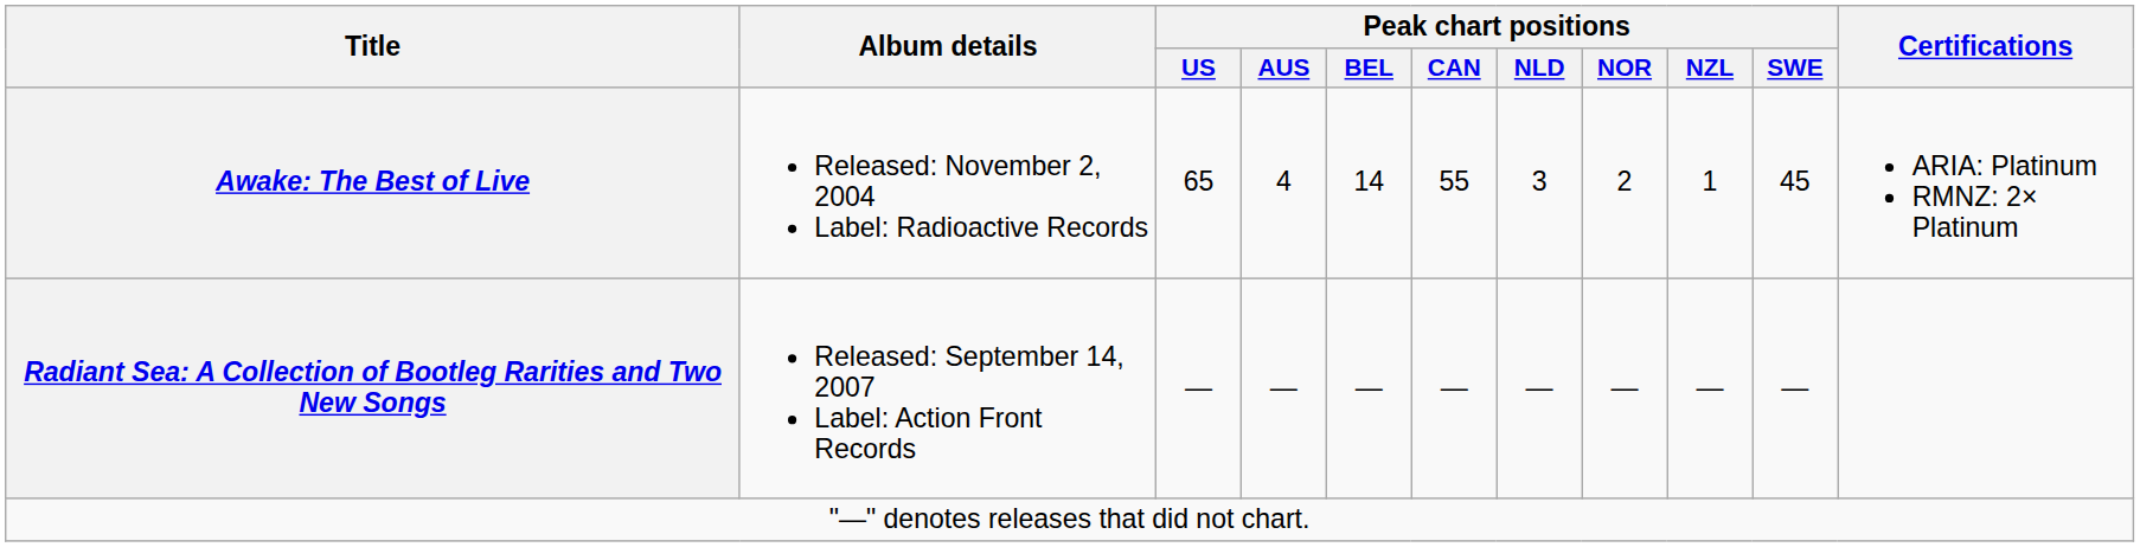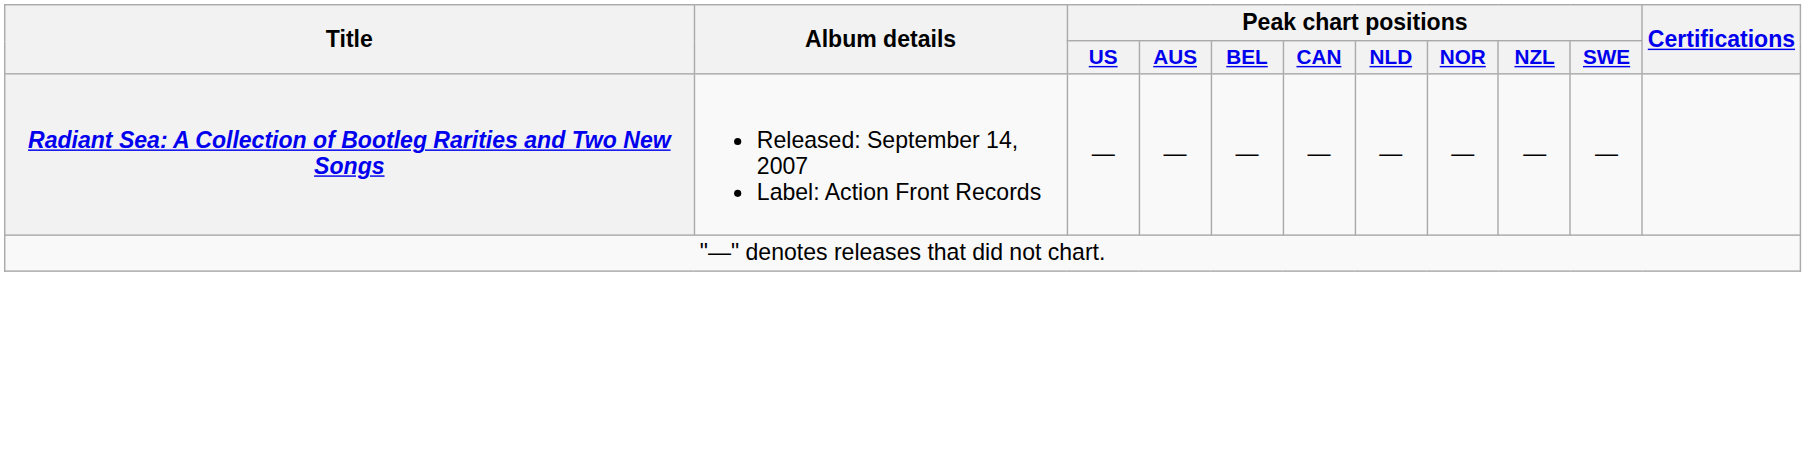- row: Awake: The Best of Live | Released: November 2, 2004 Label: Radioactive Records | 65 | 4 | 14 | 55 | 3 | 2 | 1 | 45 | ARIA: Platinum RMNZ: 2× Platinum
